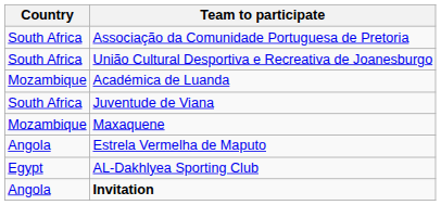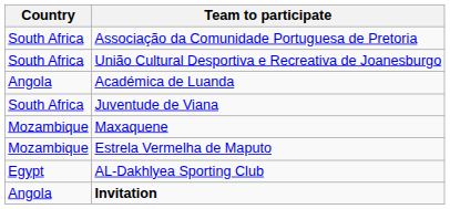Académica de Luanda | Country: Mozambique -> Angola
Estrela Vermelha de Maputo | Country: Angola -> Mozambique
